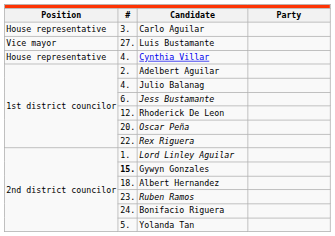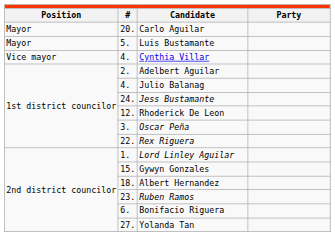Carlo Aguilar | column 1: House representative -> Mayor
Carlo Aguilar | column 2: 3. -> 20.
Luis Bustamante | column 1: Vice mayor -> Mayor
Luis Bustamante | column 2: 27. -> 5.
Cynthia Villar | column 1: House representative -> Vice mayor
Jess Bustamante | column 2: 6. -> 24.
Oscar Peña | column 2: 20. -> 3.
Gywyn Gonzales | column 2: bold -> normal
Bonifacio Riguera | column 2: 24. -> 6.
Yolanda Tan | column 2: 5. -> 27.
